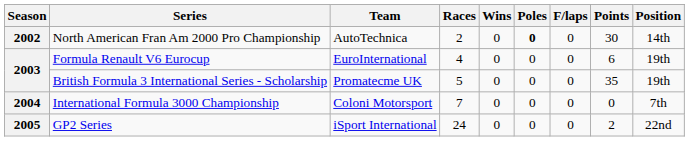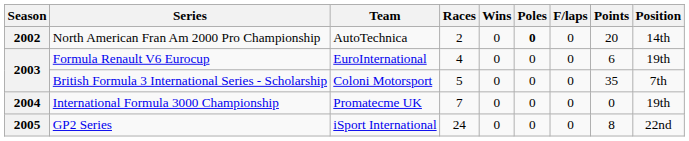North American Fran Am 2000 Pro Championship | Points: 30 -> 20
British Formula 3 International Series - Scholarship | Team: Promatecme UK -> Coloni Motorsport
British Formula 3 International Series - Scholarship | Position: 19th -> 7th
International Formula 3000 Championship | Team: Coloni Motorsport -> Promatecme UK
International Formula 3000 Championship | Position: 7th -> 19th
GP2 Series | Points: 2 -> 8
